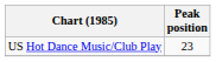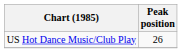US Hot Dance Music/Club Play | Peak position: 23 -> 26
